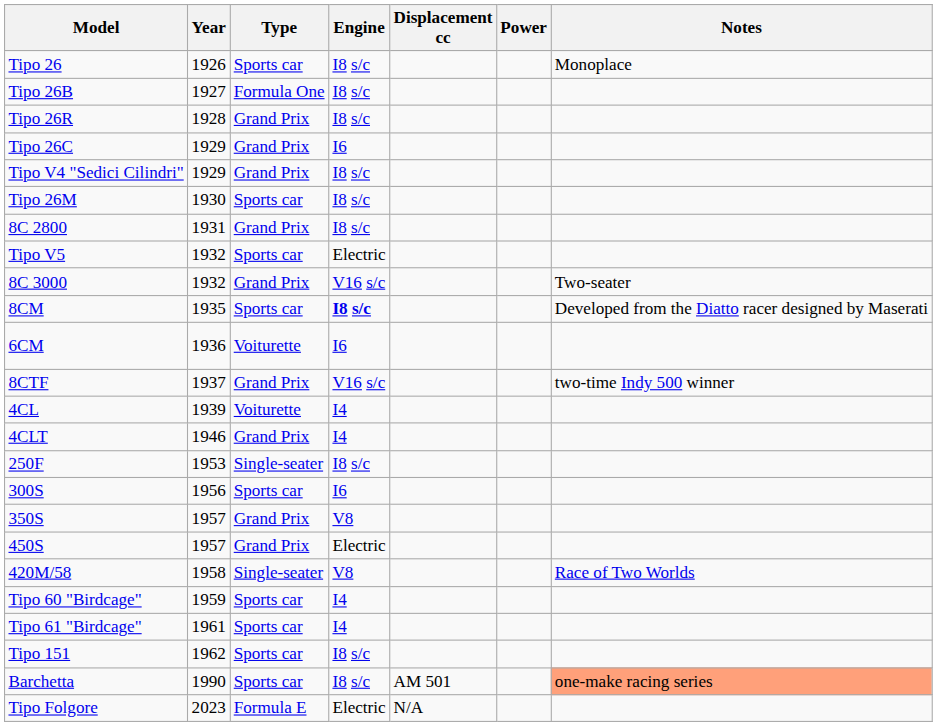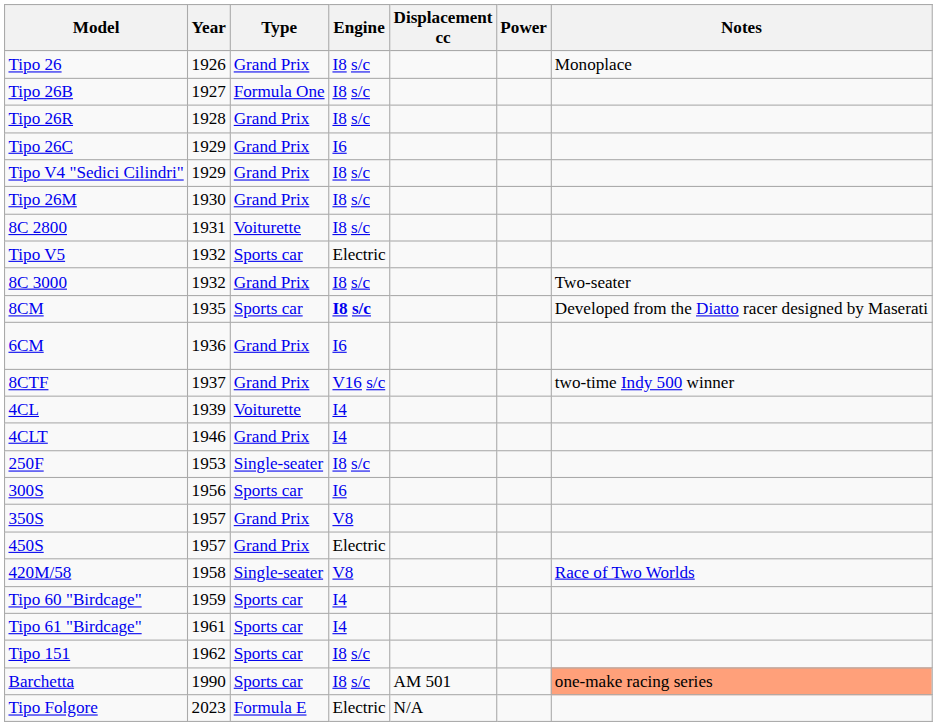Tipo 26 | Type: Sports car -> Grand Prix
Tipo 26M | Type: Sports car -> Grand Prix
8C 2800 | Type: Grand Prix -> Voiturette
8C 3000 | Engine: V16 s/c -> I8 s/c
6CM | Type: Voiturette -> Grand Prix
